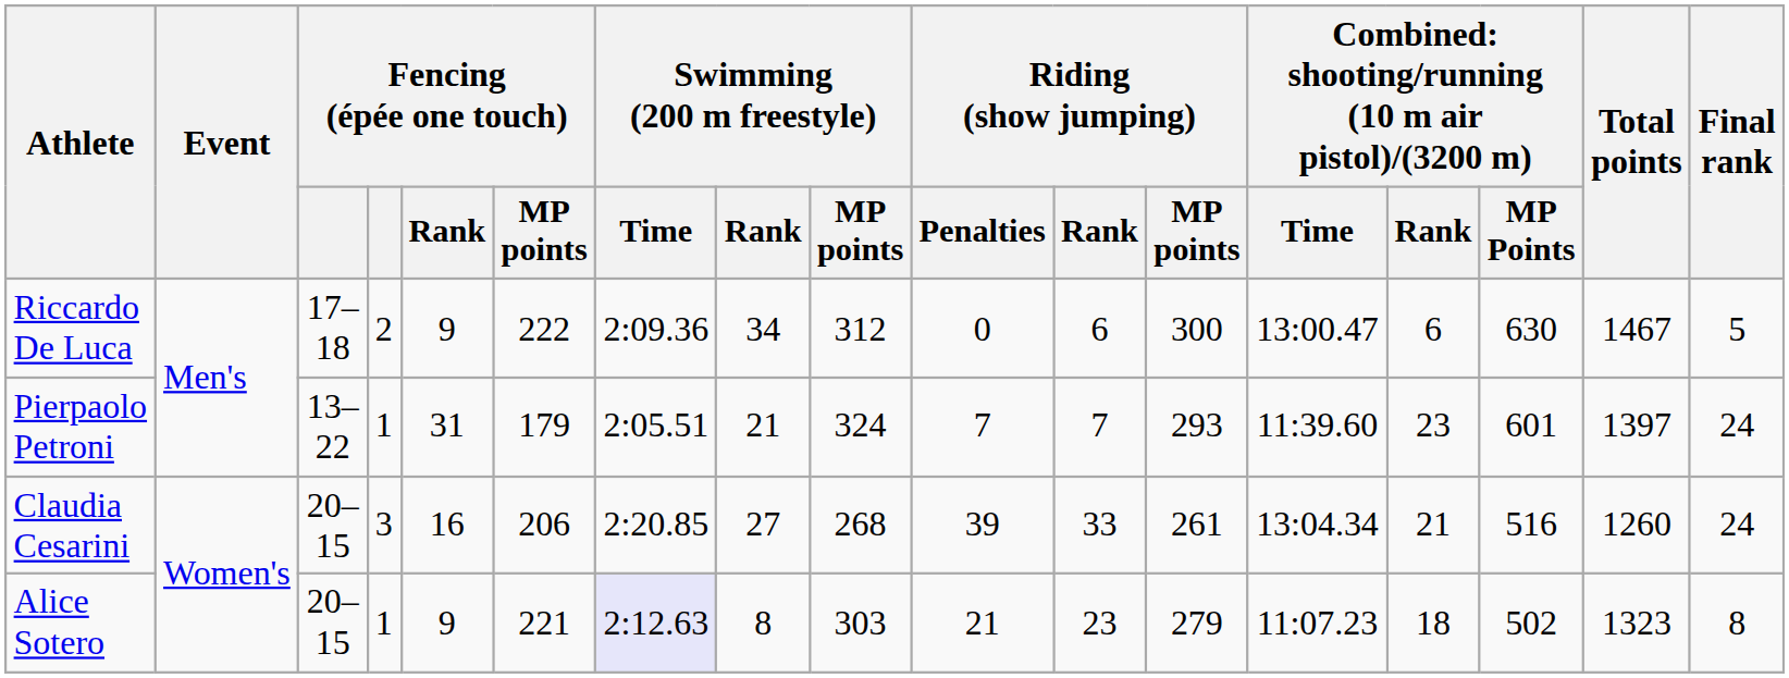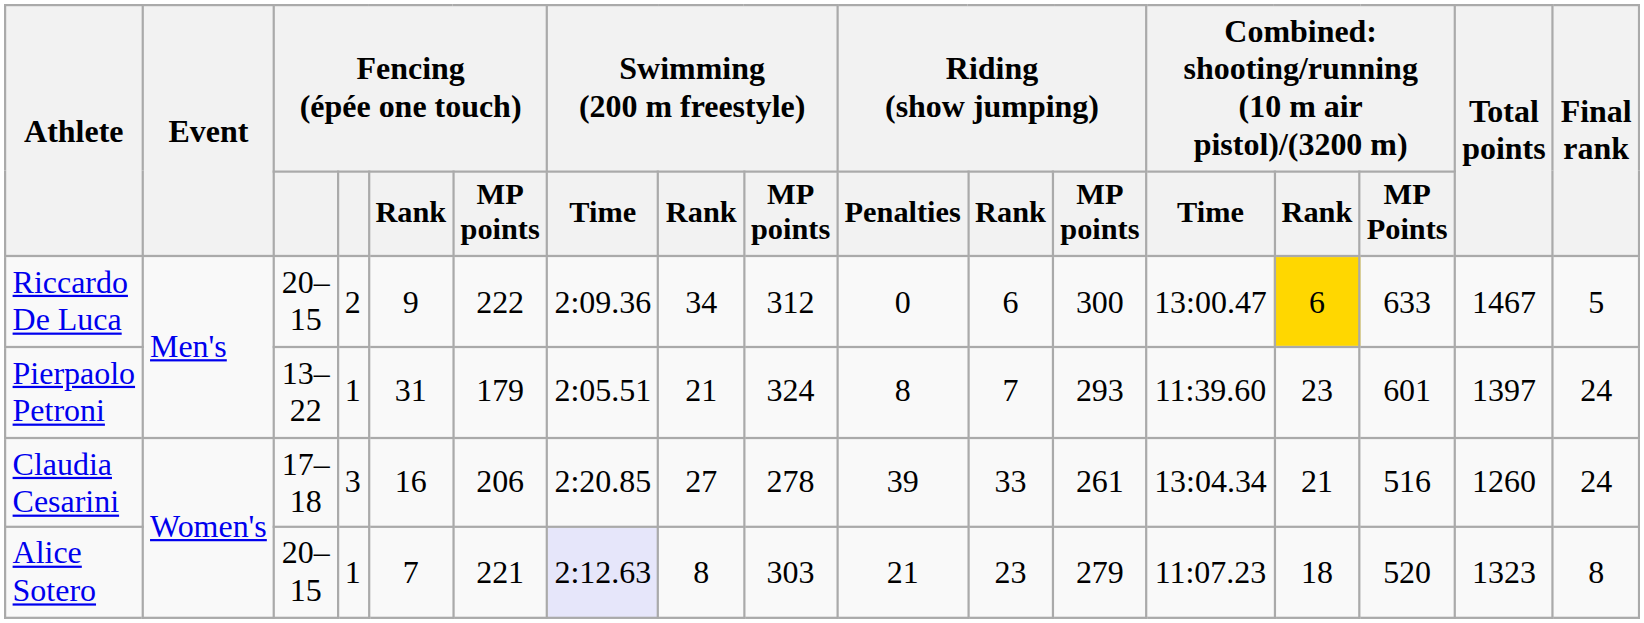Riccardo De Luca | column 3: 17–18 -> 20–15
Riccardo De Luca | column 14: no background -> gold background
Riccardo De Luca | column 15: 630 -> 633
Pierpaolo Petroni | Riding (show jumping) / Penalties: 7 -> 8
Claudia Cesarini | column 3: 20–15 -> 17–18
Claudia Cesarini | Swimming (200 m freestyle) / MP points: 268 -> 278
Alice Sotero | Fencing (épée one touch) / Rank: 9 -> 7
Alice Sotero | column 15: 502 -> 520
